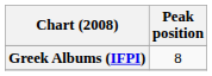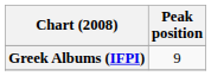Greek Albums (IFPI) | Peak position: 8 -> 9
